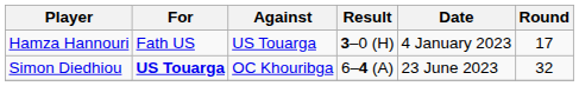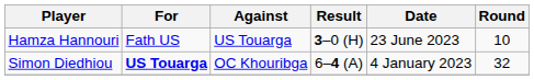Hamza Hannouri | Date: 4 January 2023 -> 23 June 2023
Hamza Hannouri | Round: 17 -> 10
Simon Diedhiou | Date: 23 June 2023 -> 4 January 2023
